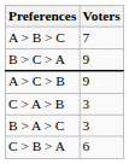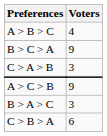A > B > C | Voters: 7 -> 4
rows swapped: C > A > B <-> A > C > B
